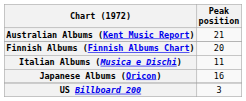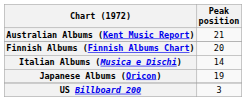Italian Albums (Musica e Dischi) | Peak position: 11 -> 14
Japanese Albums (Oricon) | Peak position: 16 -> 19
